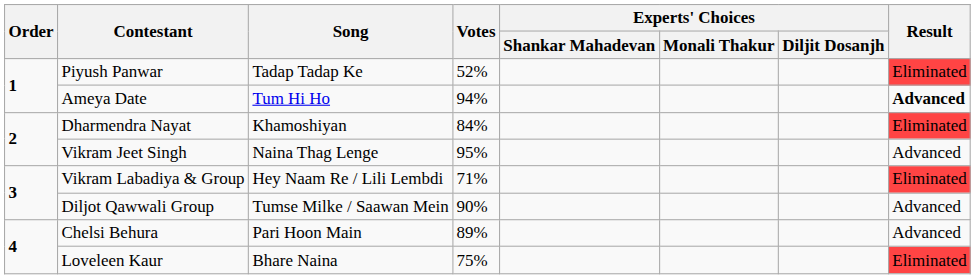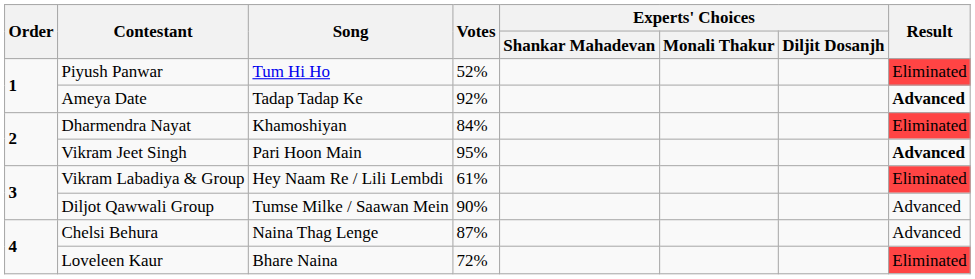Piyush Panwar | Song: Tadap Tadap Ke -> Tum Hi Ho
Ameya Date | Song: Tum Hi Ho -> Tadap Tadap Ke
Ameya Date | Votes: 94% -> 92%
Vikram Jeet Singh | Song: Naina Thag Lenge -> Pari Hoon Main
Vikram Jeet Singh | Result: normal -> bold
Vikram Labadiya & Group | Votes: 71% -> 61%
Chelsi Behura | Song: Pari Hoon Main -> Naina Thag Lenge
Chelsi Behura | Votes: 89% -> 87%
Loveleen Kaur | Votes: 75% -> 72%
